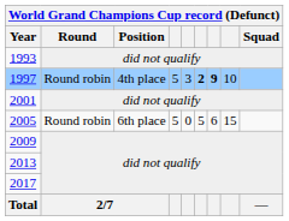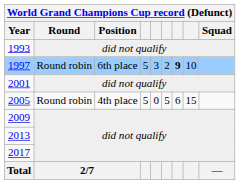1997 | Position: 4th place -> 6th place
1997 | column 6: bold -> normal
2005 | Position: 6th place -> 4th place
